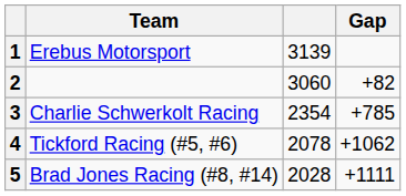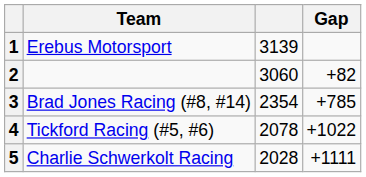3 | Team: Charlie Schwerkolt Racing -> Brad Jones Racing (#8, #14)
4 | Gap: +1062 -> +1022
5 | Team: Brad Jones Racing (#8, #14) -> Charlie Schwerkolt Racing
